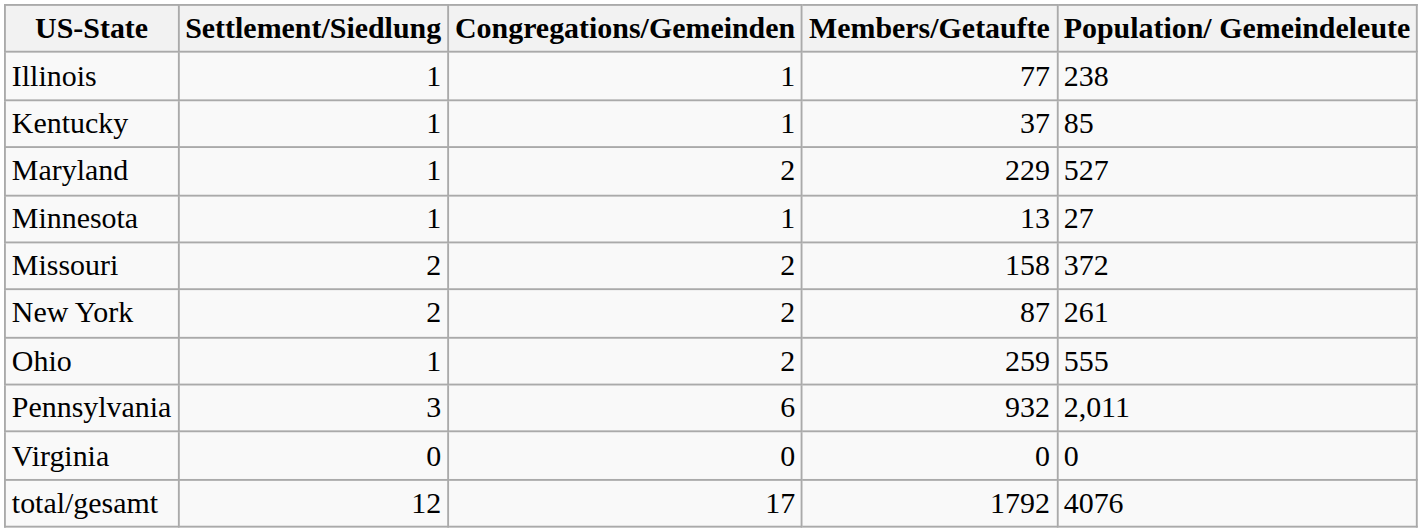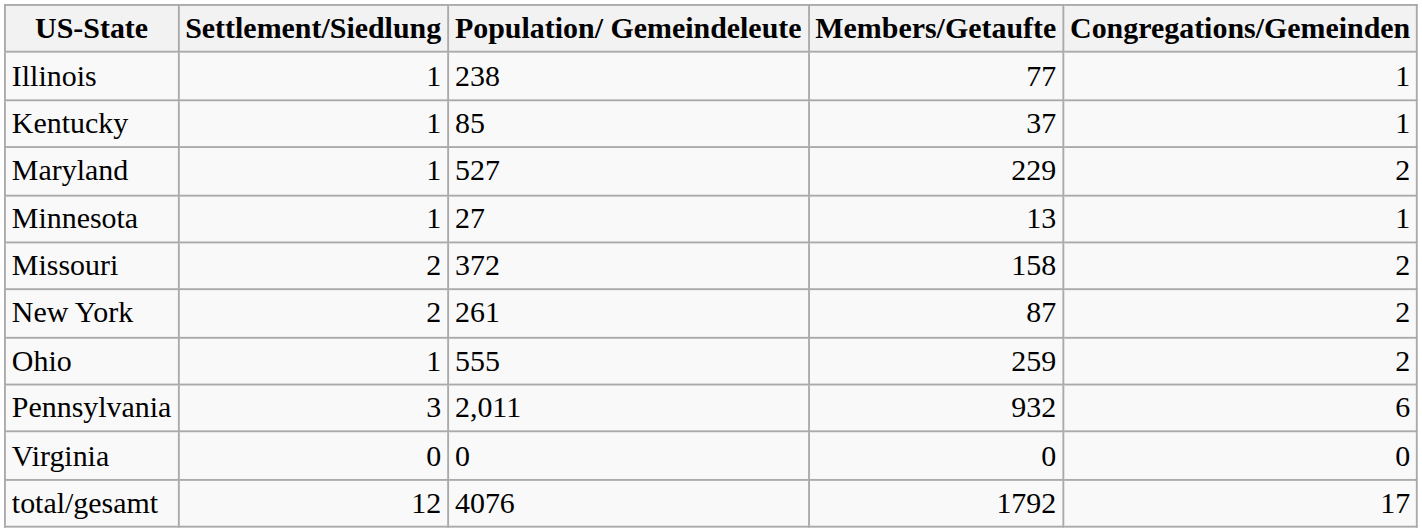columns swapped: Congregations/Gemeinden <-> Population/ Gemeindeleute
